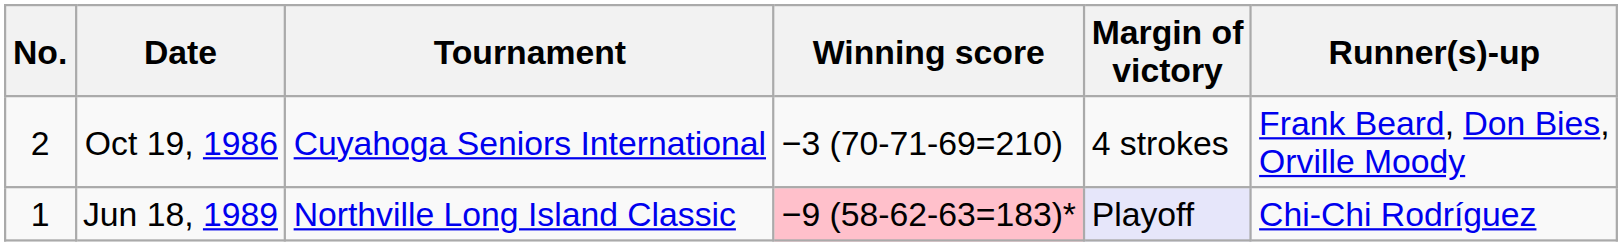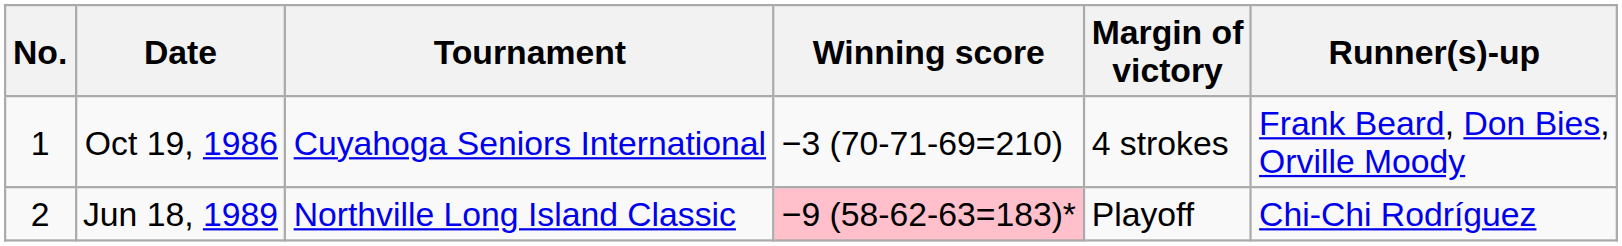Oct 19, 1986 | No.: 2 -> 1
Jun 18, 1989 | No.: 1 -> 2
Jun 18, 1989 | Margin of victory: lavender background -> no background
